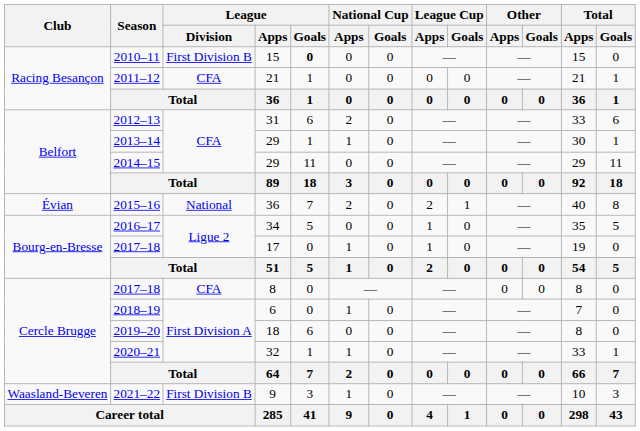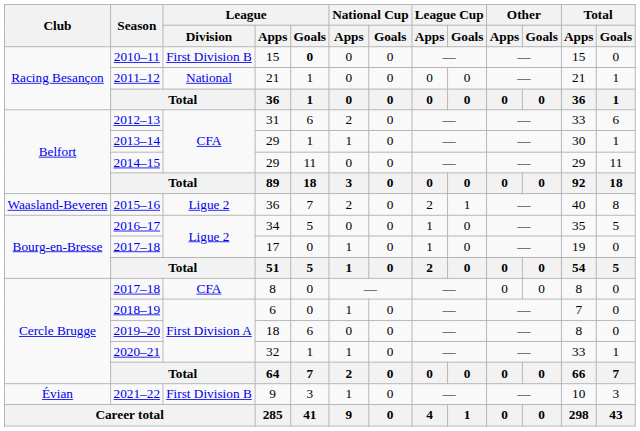2011–12 | League / Division: CFA -> National
2015–16 | Club: Évian -> Waasland-Beveren
2015–16 | League / Division: National -> Ligue 2
2021–22 | Club: Waasland-Beveren -> Évian
